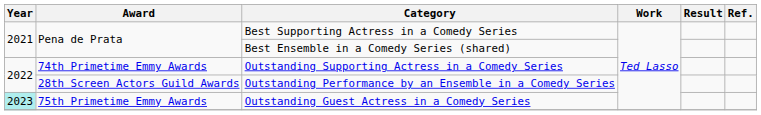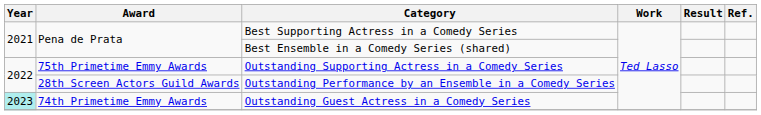Outstanding Supporting Actress in a Comedy Series | Award: 74th Primetime Emmy Awards -> 75th Primetime Emmy Awards
Outstanding Guest Actress in a Comedy Series | Award: 75th Primetime Emmy Awards -> 74th Primetime Emmy Awards
